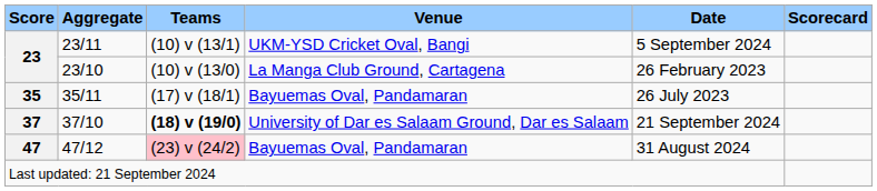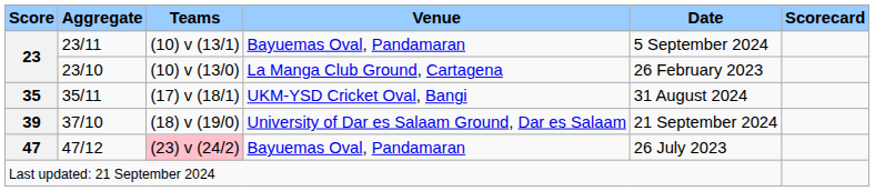23/11 | Venue: UKM-YSD Cricket Oval, Bangi -> Bayuemas Oval, Pandamaran
35/11 | Venue: Bayuemas Oval, Pandamaran -> UKM-YSD Cricket Oval, Bangi
35/11 | Date: 26 July 2023 -> 31 August 2024
37/10 | Score: 37 -> 39
37/10 | Teams: bold -> normal
47/12 | Date: 31 August 2024 -> 26 July 2023
